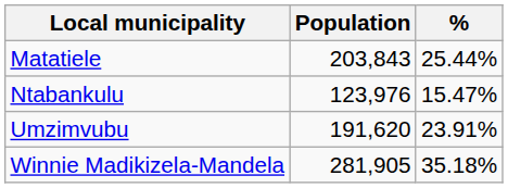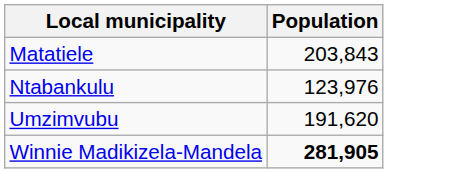- column: % | 25.44% | 15.47% | 23.91% | 35.18%
Winnie Madikizela-Mandela | Population: normal -> bold
